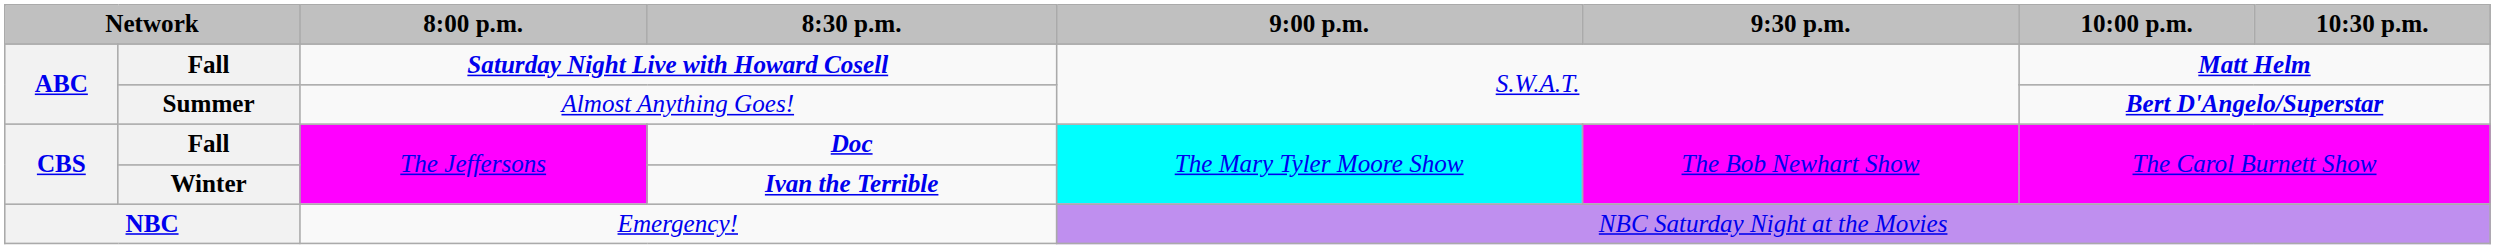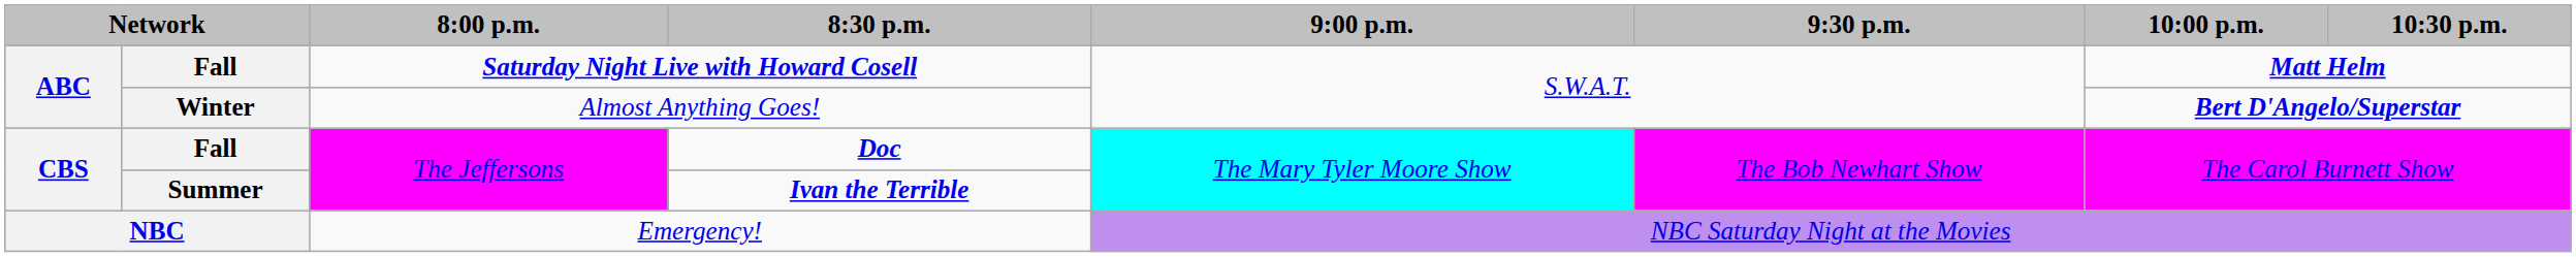Almost Anything Goes! | column 2: Summer -> Winter
Ivan the Terrible | column 2: Winter -> Summer
